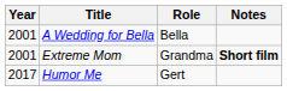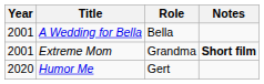Humor Me | Year: 2017 -> 2020
